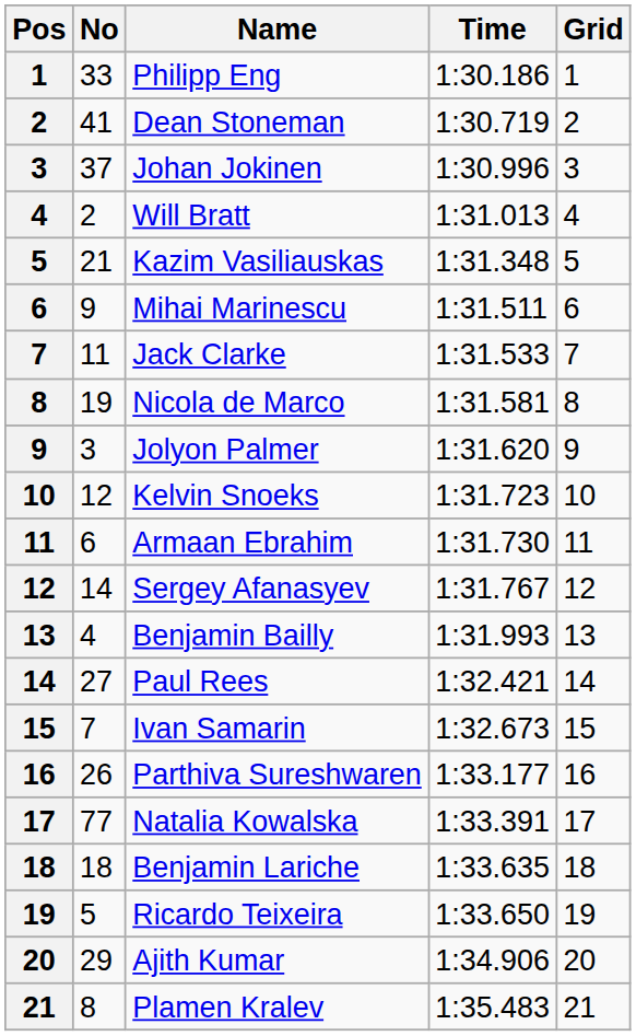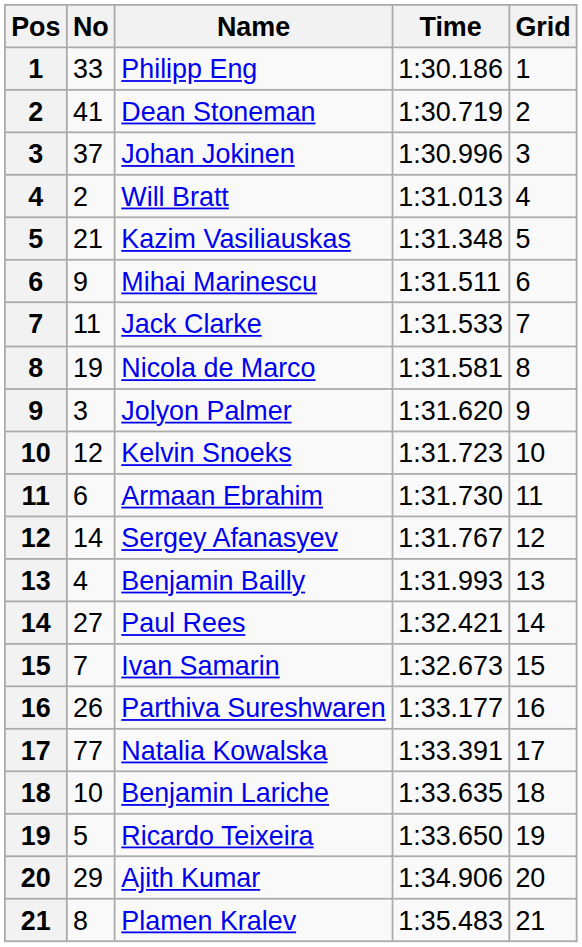Benjamin Lariche | No: 18 -> 10
